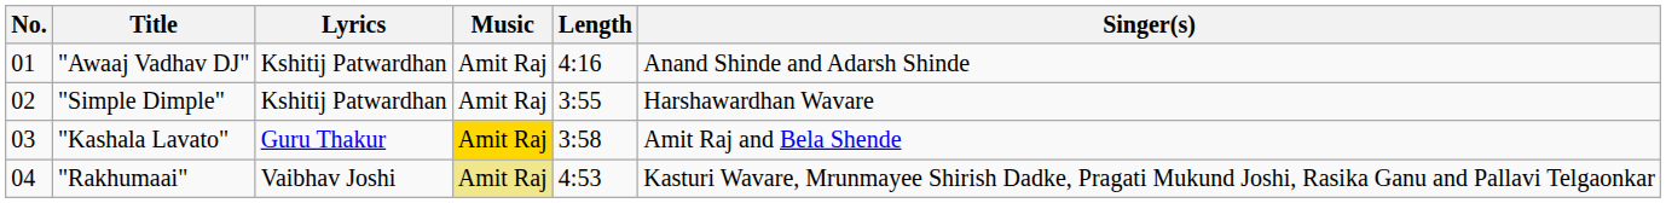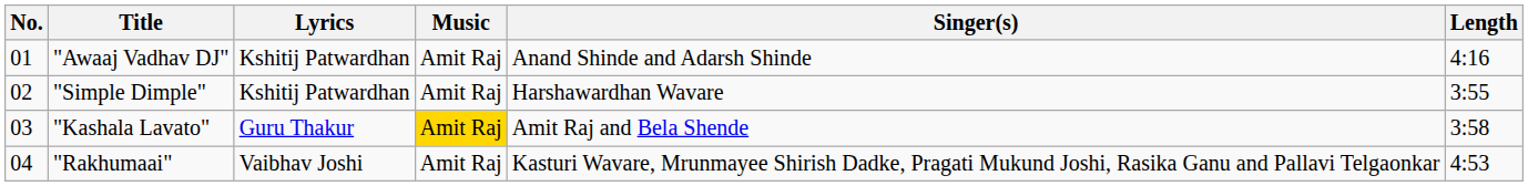columns swapped: Singer(s) <-> Length
"Rakhumaai" | Music: khaki background -> no background
